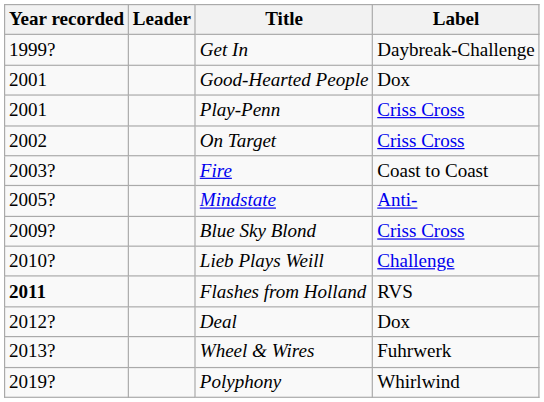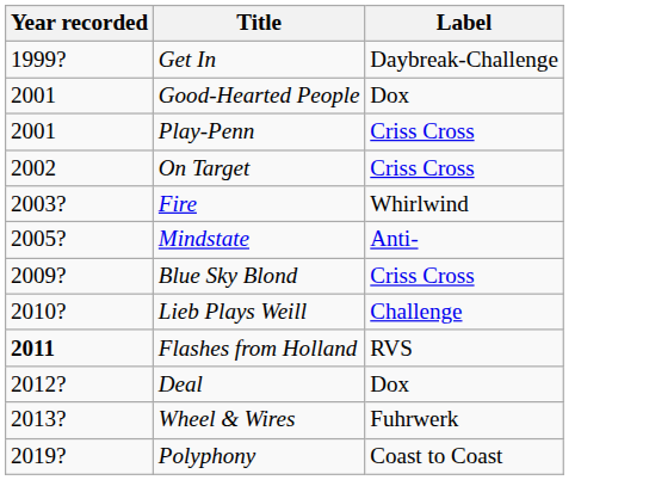- column: Leader
Fire | Label: Coast to Coast -> Whirlwind
Polyphony | Label: Whirlwind -> Coast to Coast
